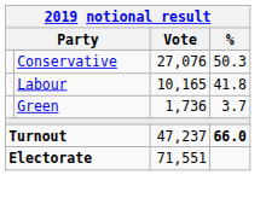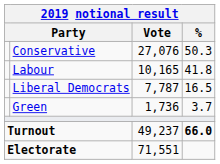+ row: Liberal Democrats | 7,787 | 16.5
Turnout | Vote: 47,237 -> 49,237
